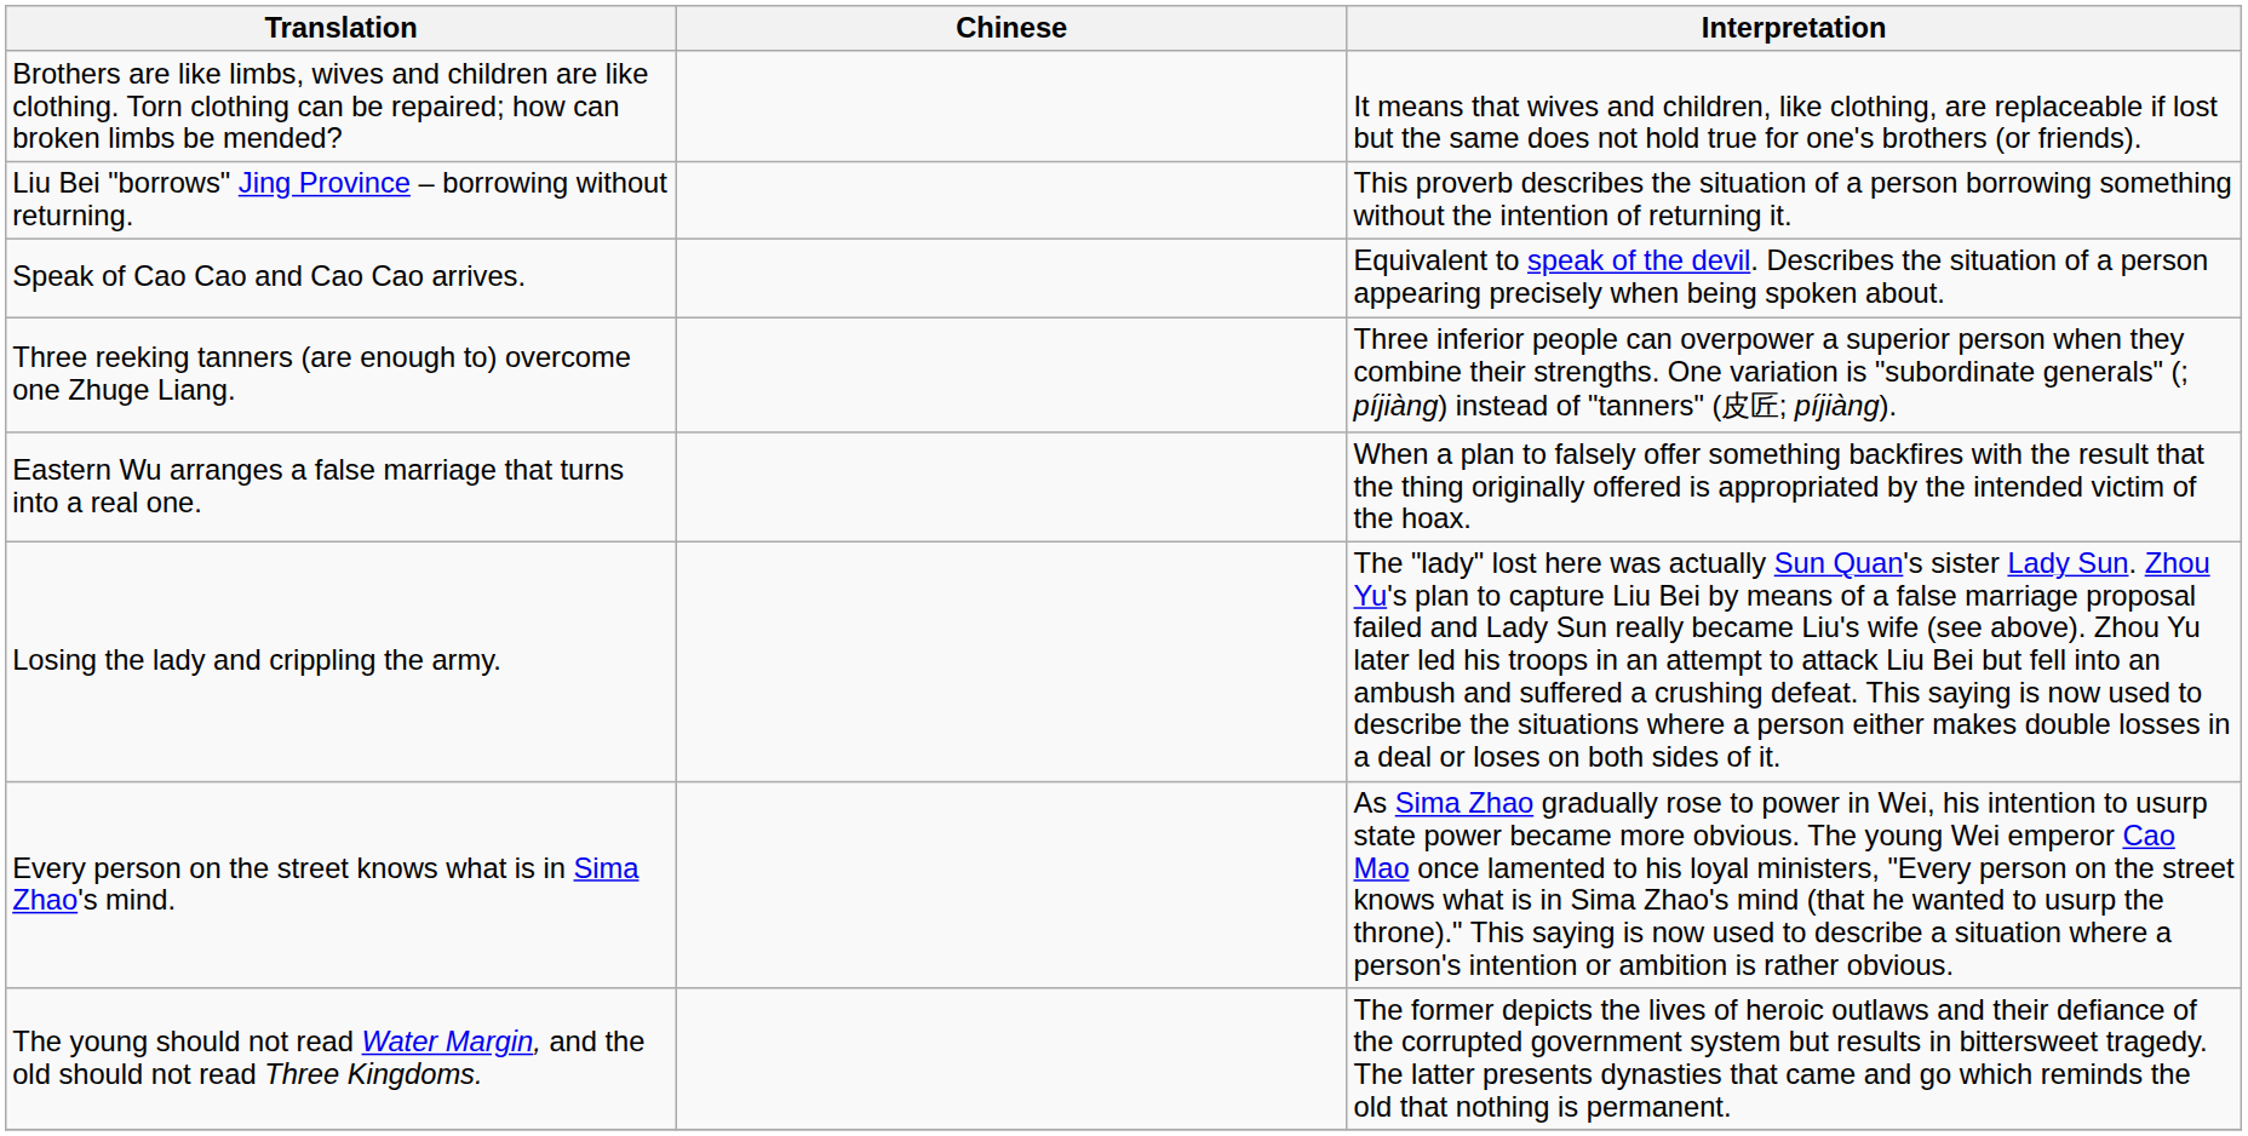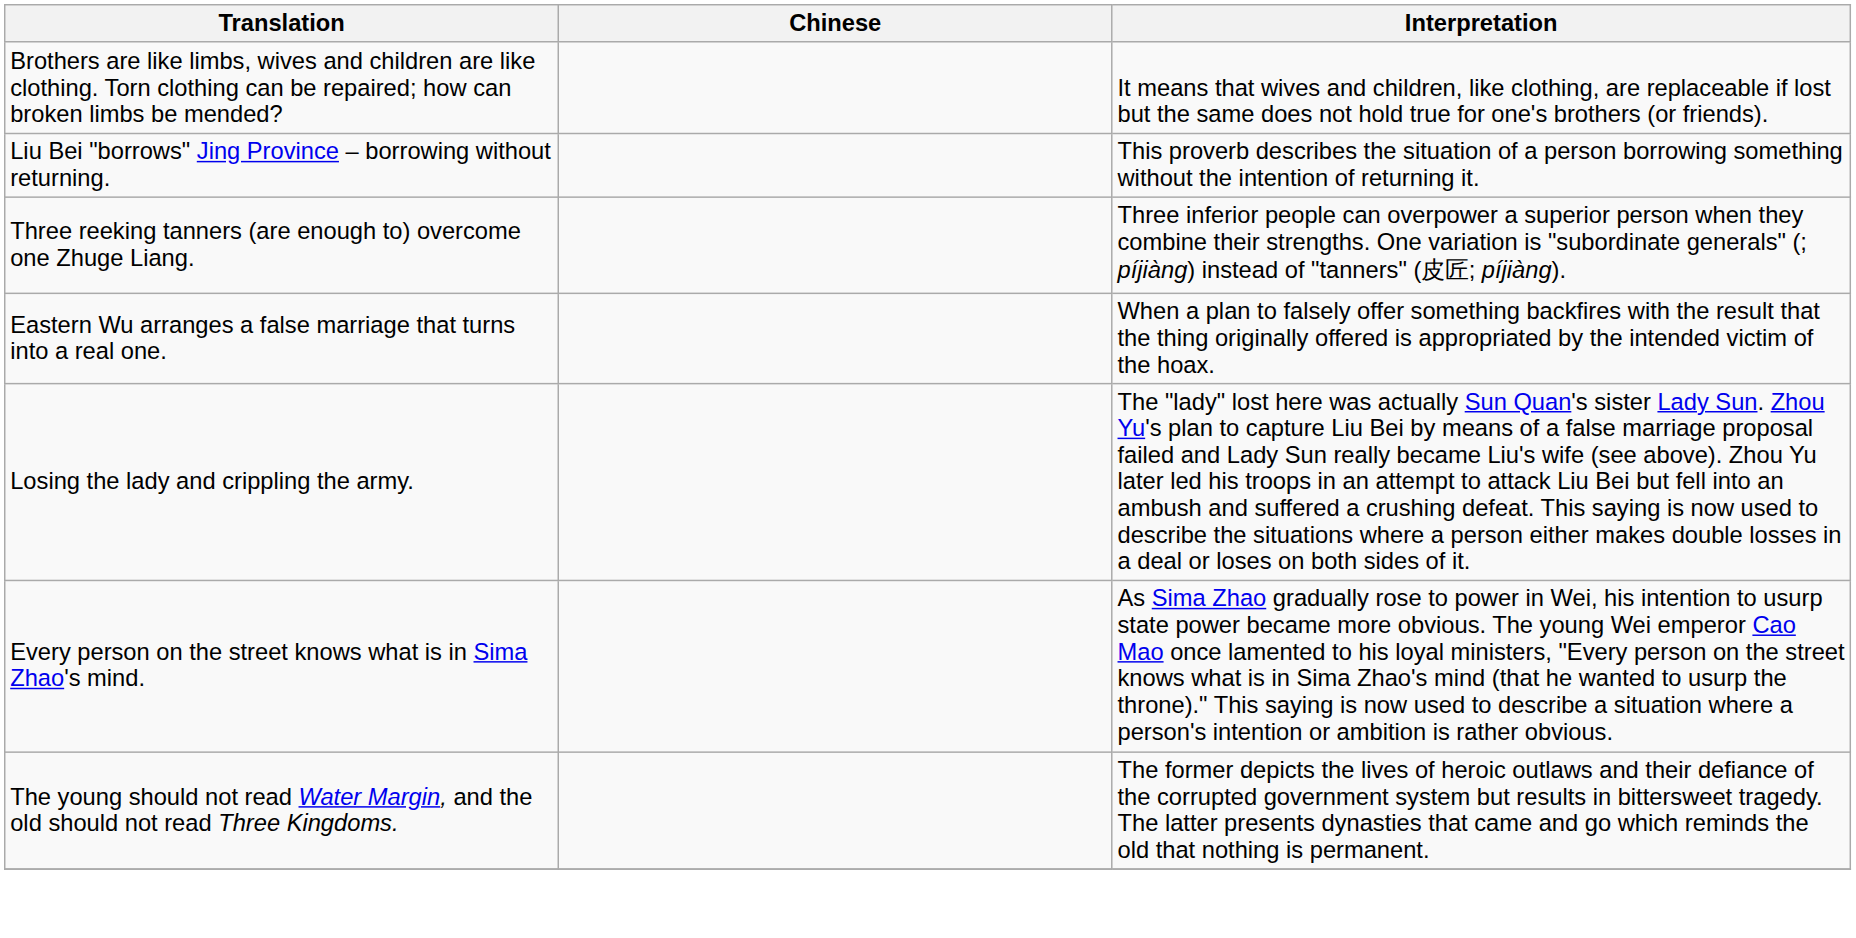- row: Speak of Cao Cao and Cao Cao arrives. | Equivalent to speak of the devil. Describes the situation of a person appearing precisely when being spoken about.
